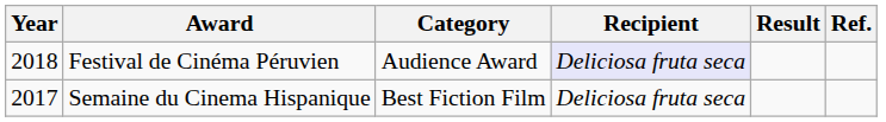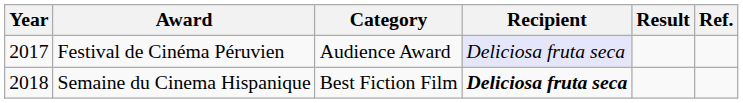Festival de Cinéma Péruvien | Year: 2018 -> 2017
Semaine du Cinema Hispanique | Year: 2017 -> 2018
Semaine du Cinema Hispanique | Recipient: normal -> bold
